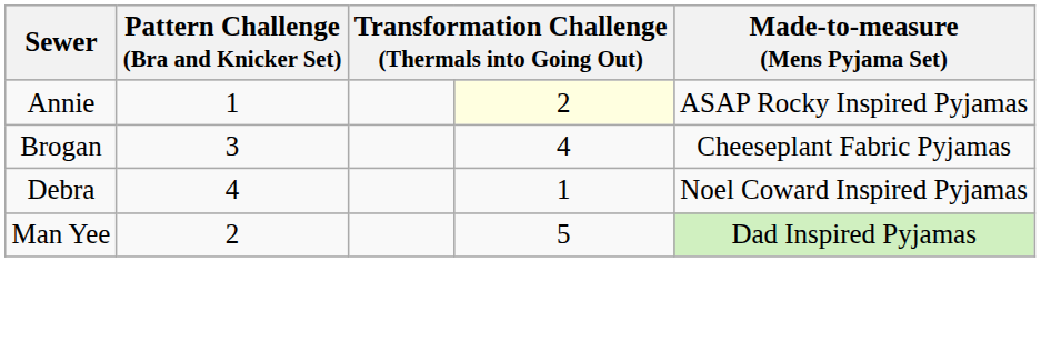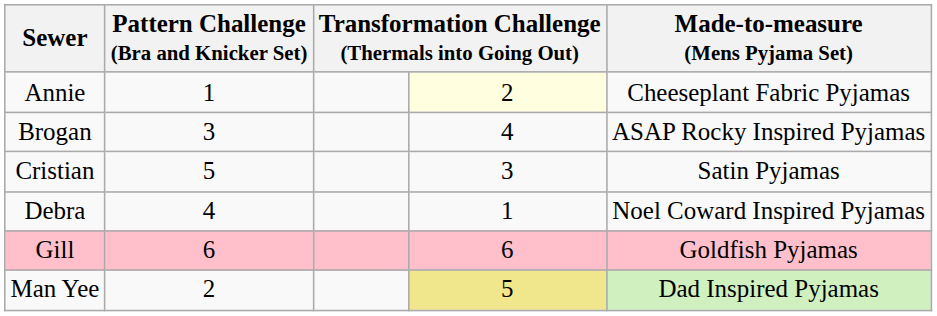Annie | Made-to-measure (Mens Pyjama Set): ASAP Rocky Inspired Pyjamas -> Cheeseplant Fabric Pyjamas
Brogan | Made-to-measure (Mens Pyjama Set): Cheeseplant Fabric Pyjamas -> ASAP Rocky Inspired Pyjamas
+ row: Cristian | 5 | 3 | Satin Pyjamas
+ row: Gill | 6 | 6 | Goldfish Pyjamas
Man Yee | column 4: no background -> khaki background
